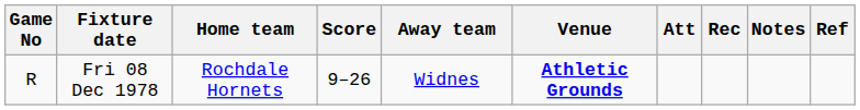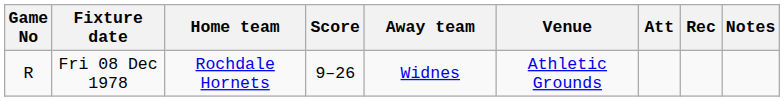- column: Ref
Fri 08 Dec 1978 | Venue: bold -> normal
